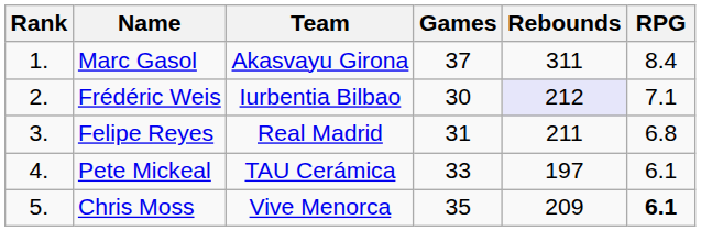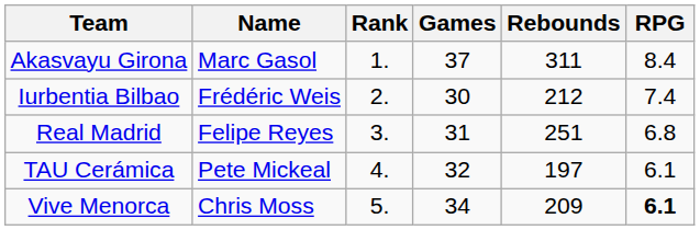columns swapped: Rank <-> Team
Frédéric Weis | Rebounds: lavender background -> no background
Frédéric Weis | RPG: 7.1 -> 7.4
Felipe Reyes | Rebounds: 211 -> 251
Pete Mickeal | Games: 33 -> 32
Chris Moss | Games: 35 -> 34
